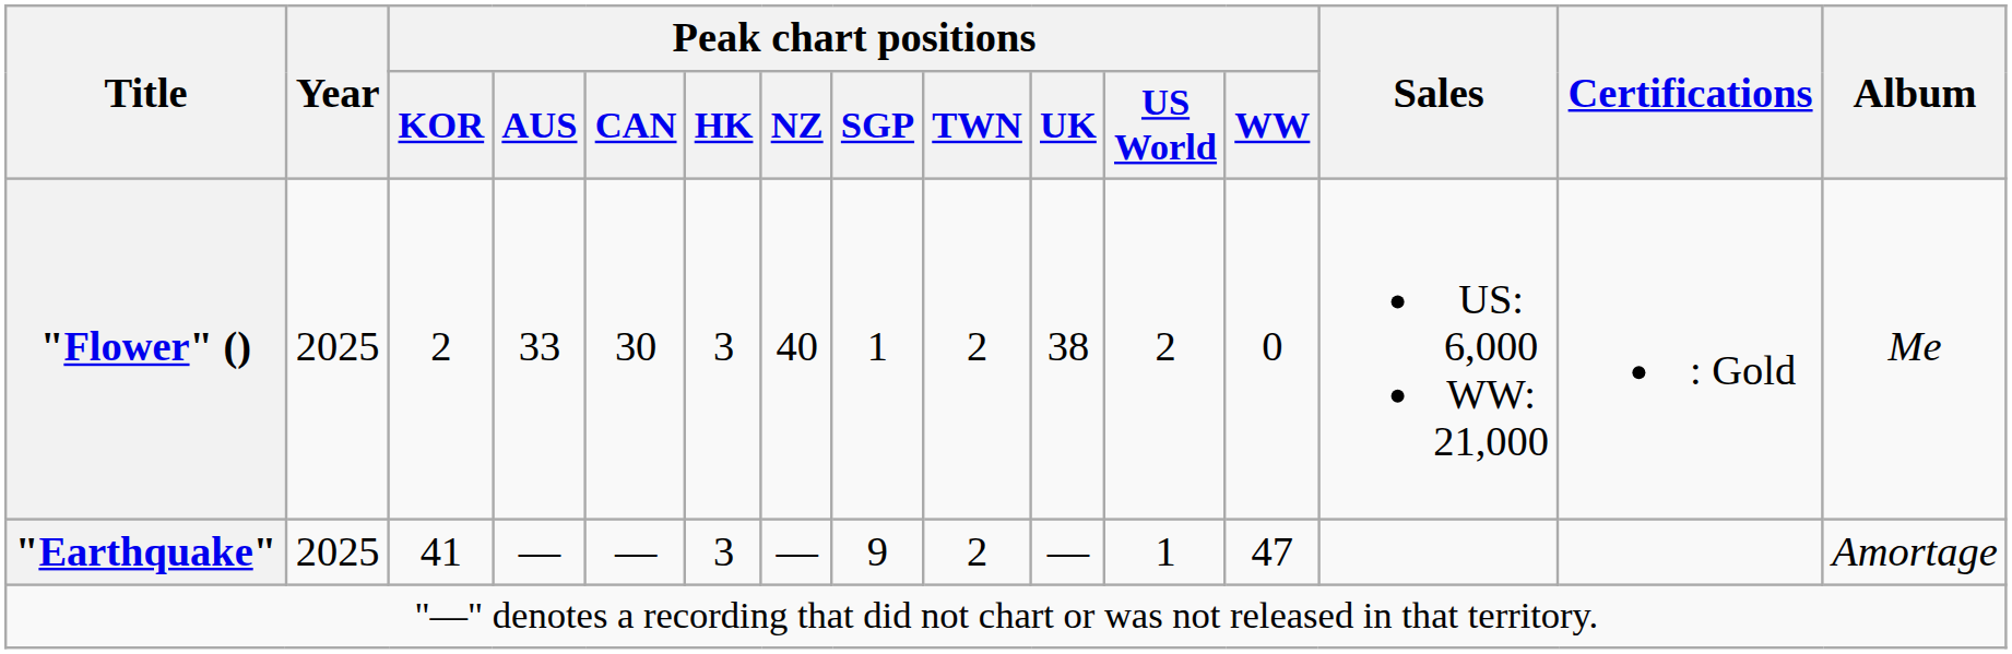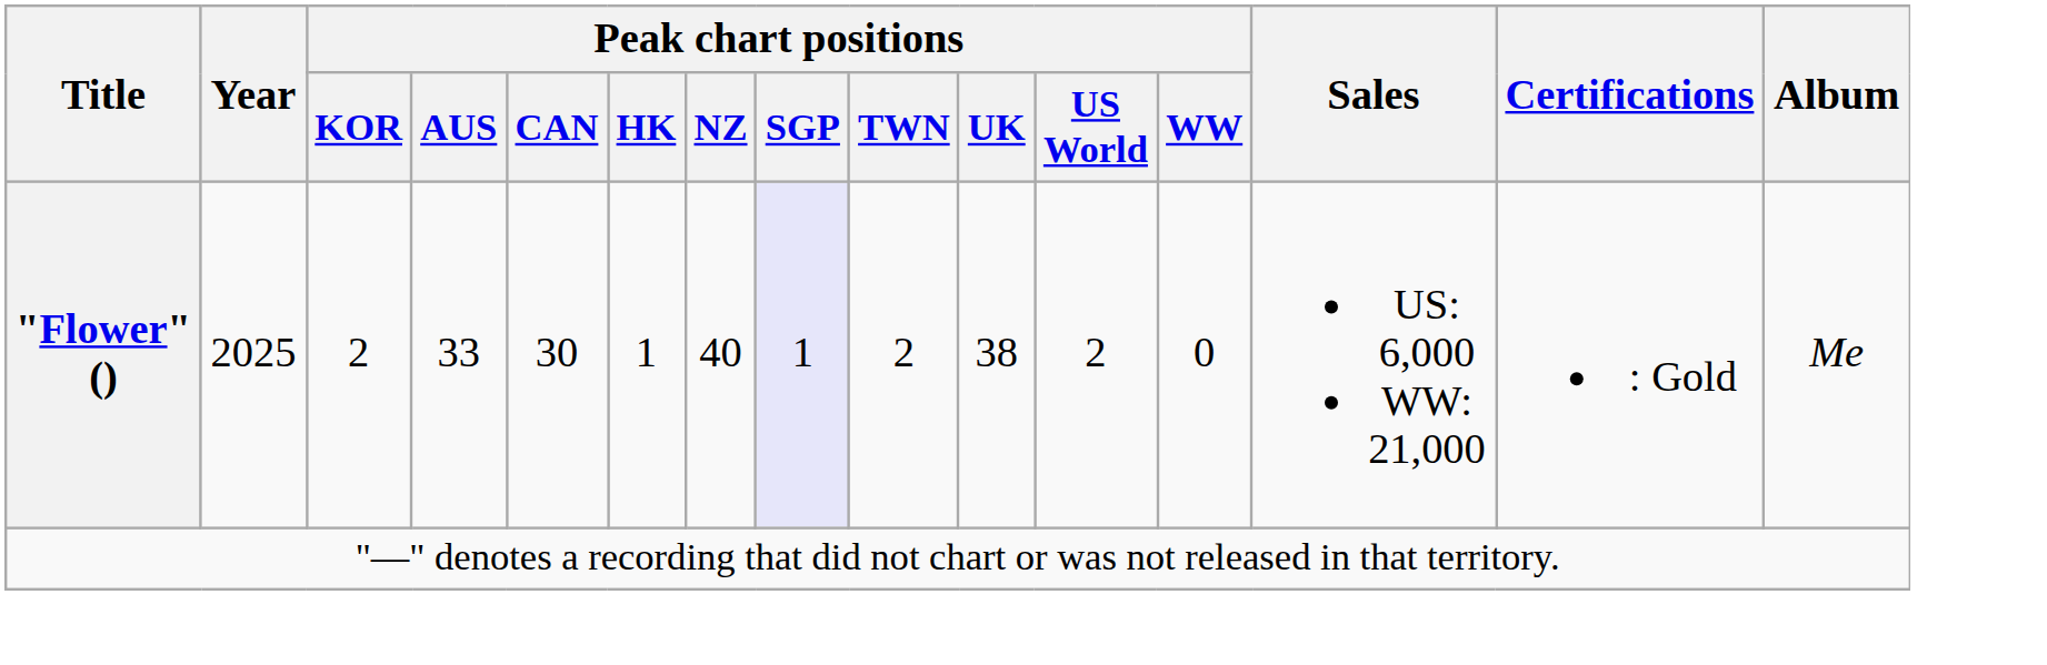"Flower" () | Peak chart positions / HK: 3 -> 1
"Flower" () | Peak chart positions / SGP: no background -> lavender background
- row: "Earthquake" | 2025 | 41 | — | — | 3 | — | 9 | 2 | — | 1 | 47 | Amortage
